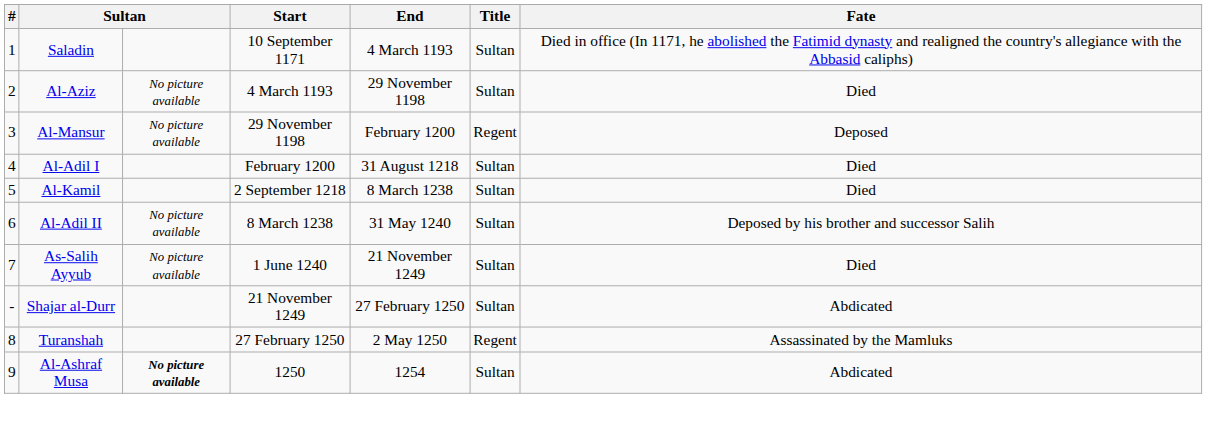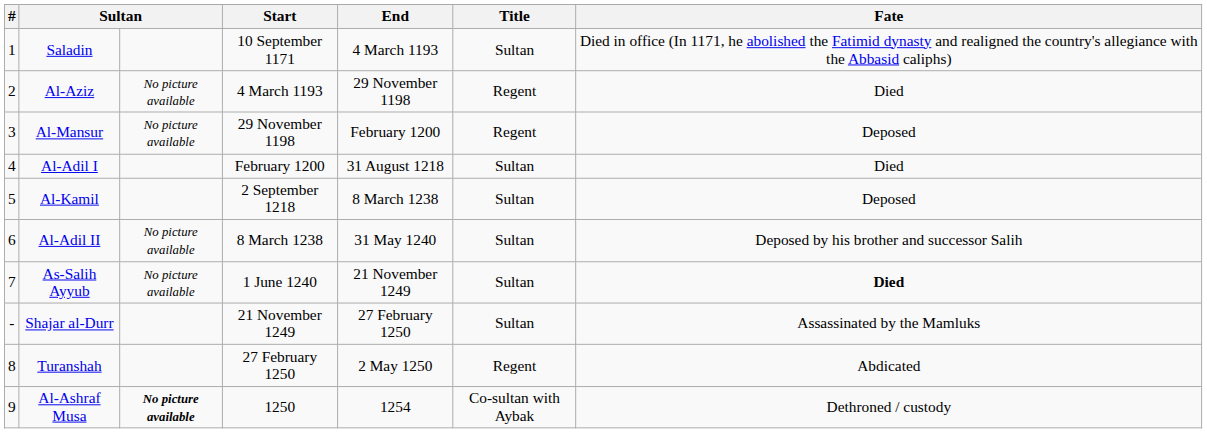Al-Aziz | Title: Sultan -> Regent
Al-Kamil | Fate: Died -> Deposed
As-Salih Ayyub | Fate: normal -> bold
Shajar al-Durr | Fate: Abdicated -> Assassinated by the Mamluks
Turanshah | Fate: Assassinated by the Mamluks -> Abdicated
Al-Ashraf Musa | Title: Sultan -> Co-sultan with Aybak
Al-Ashraf Musa | Fate: Abdicated -> Dethroned / custody
